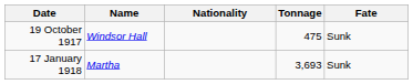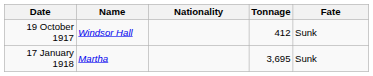19 October 1917 | Tonnage: 475 -> 412
17 January 1918 | Tonnage: 3,693 -> 3,695
